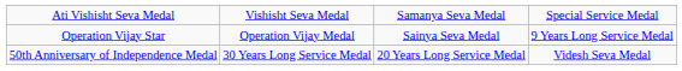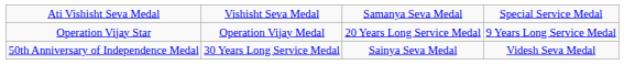Operation Vijay Star | column 3: Sainya Seva Medal -> 20 Years Long Service Medal
50th Anniversary of Independence Medal | column 3: 20 Years Long Service Medal -> Sainya Seva Medal
